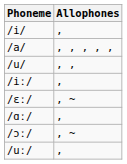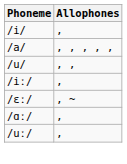- row: /ɔː/ | , ~
